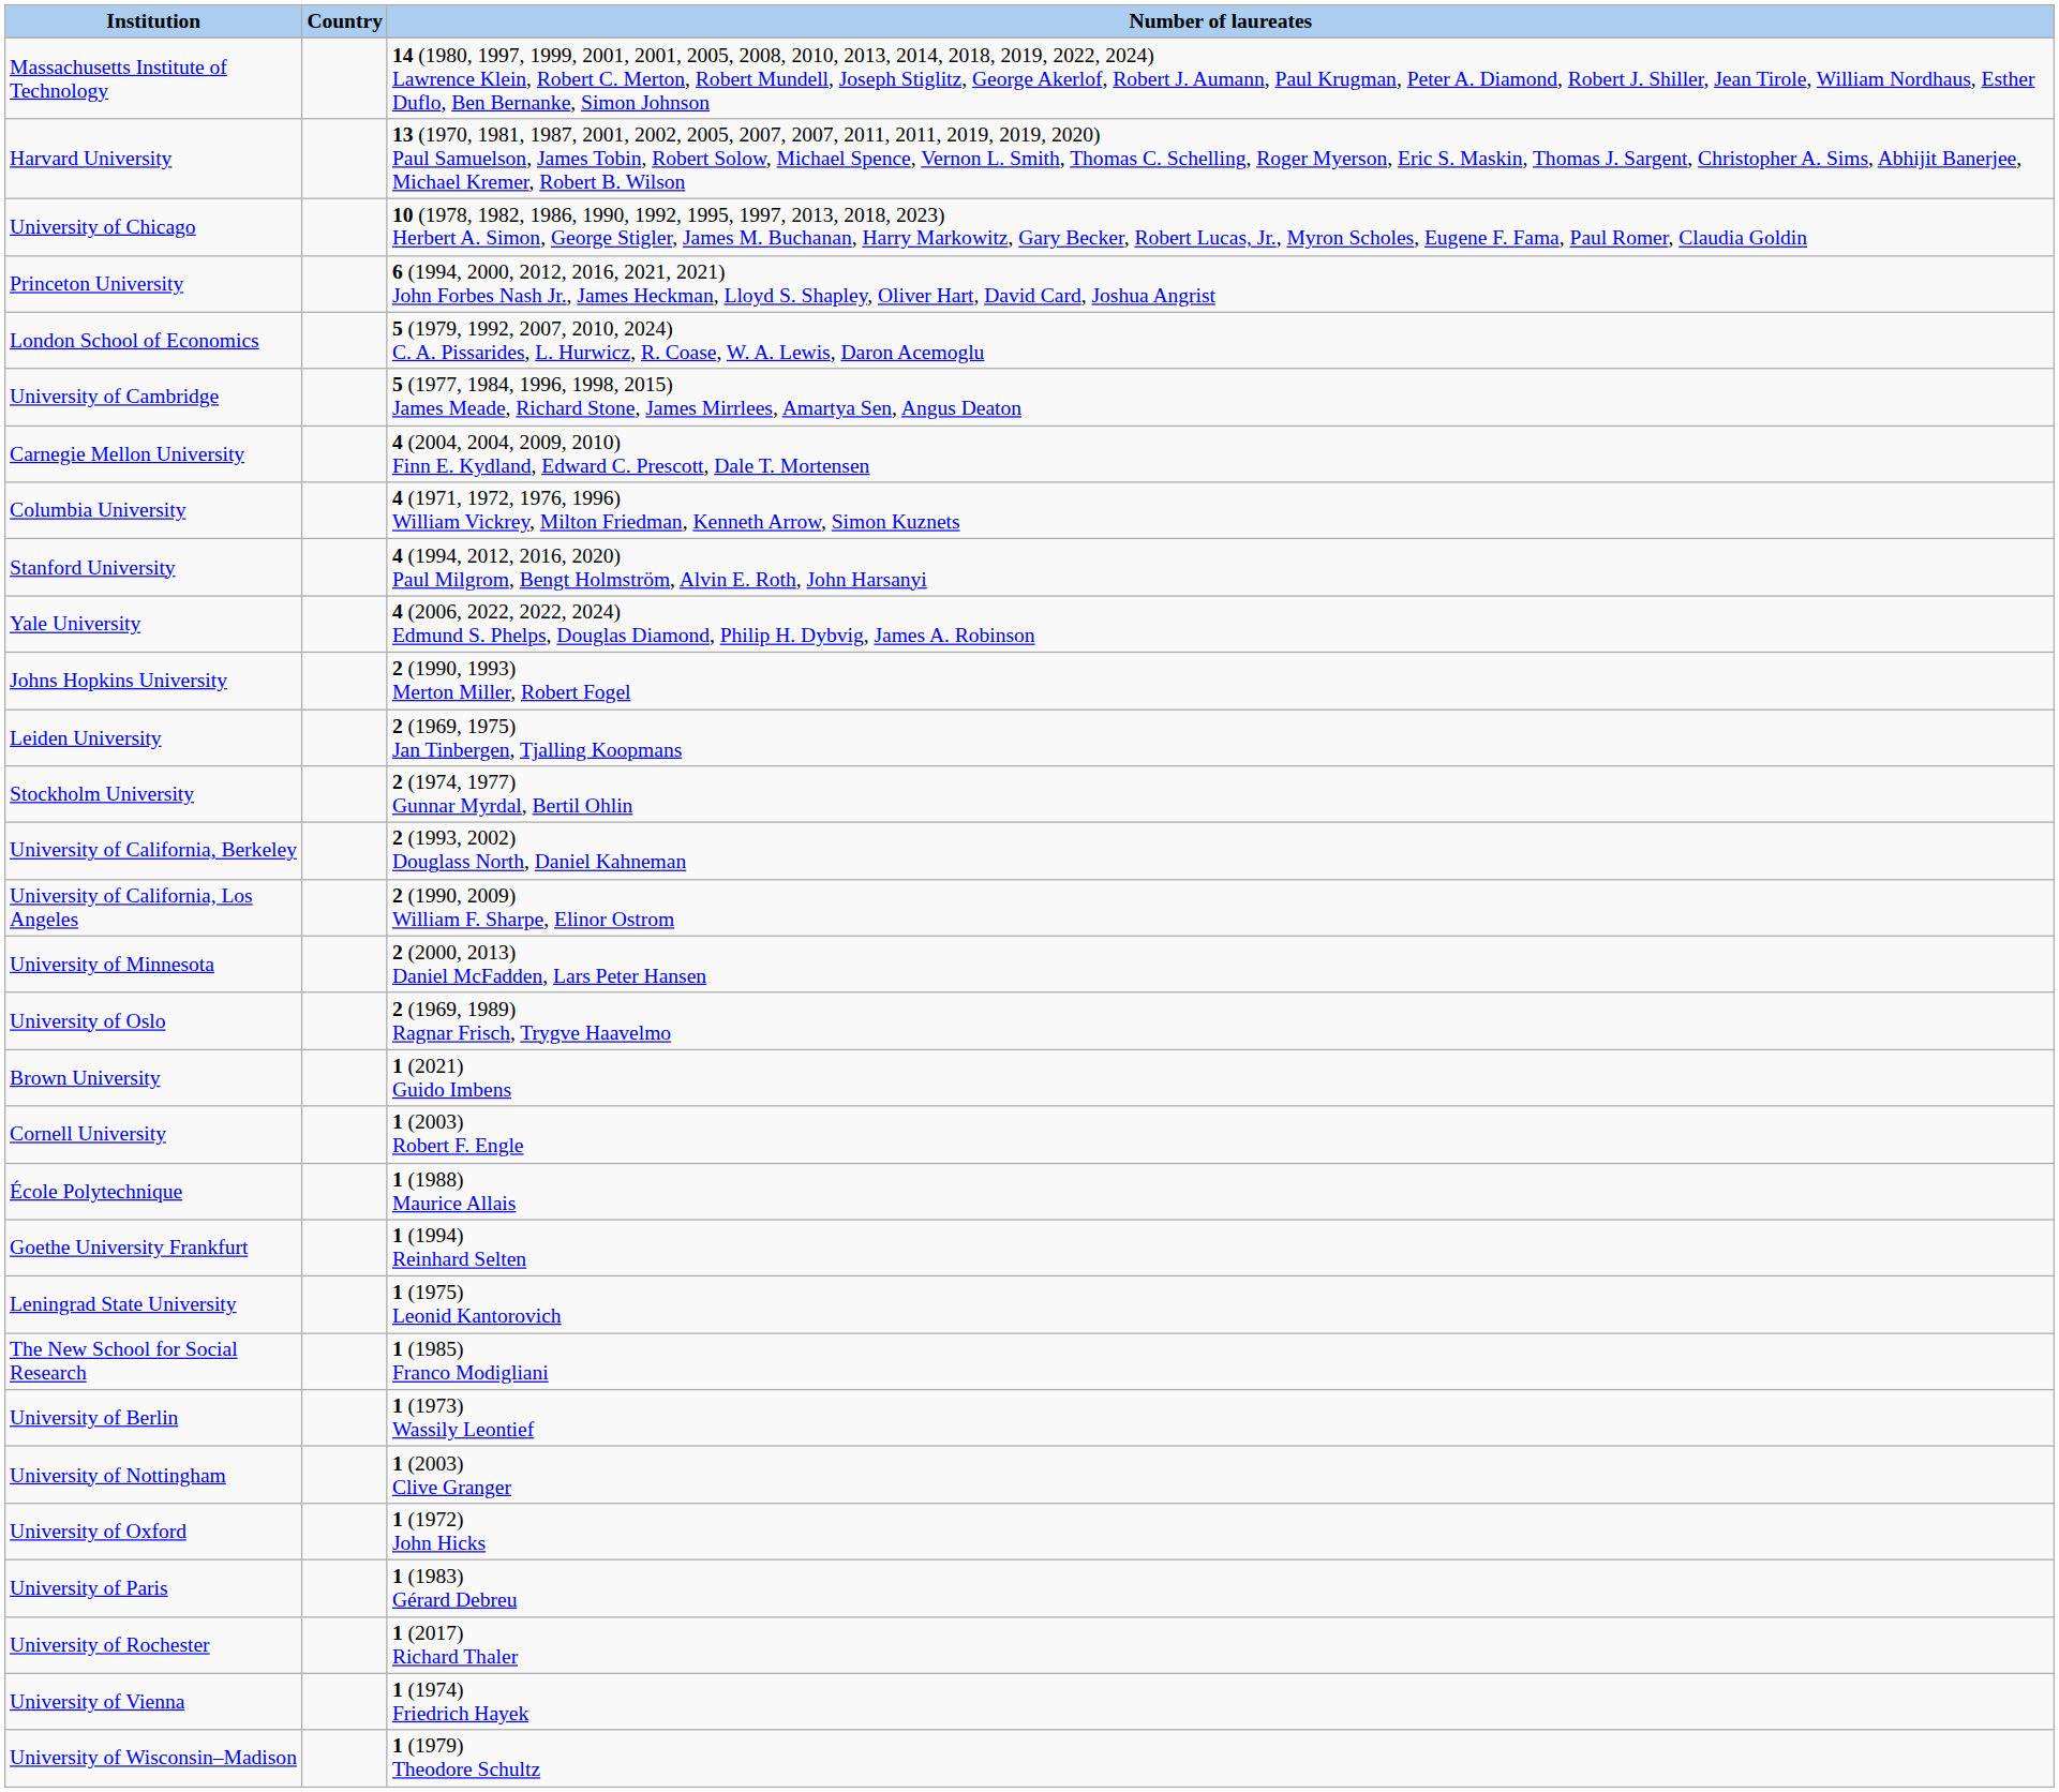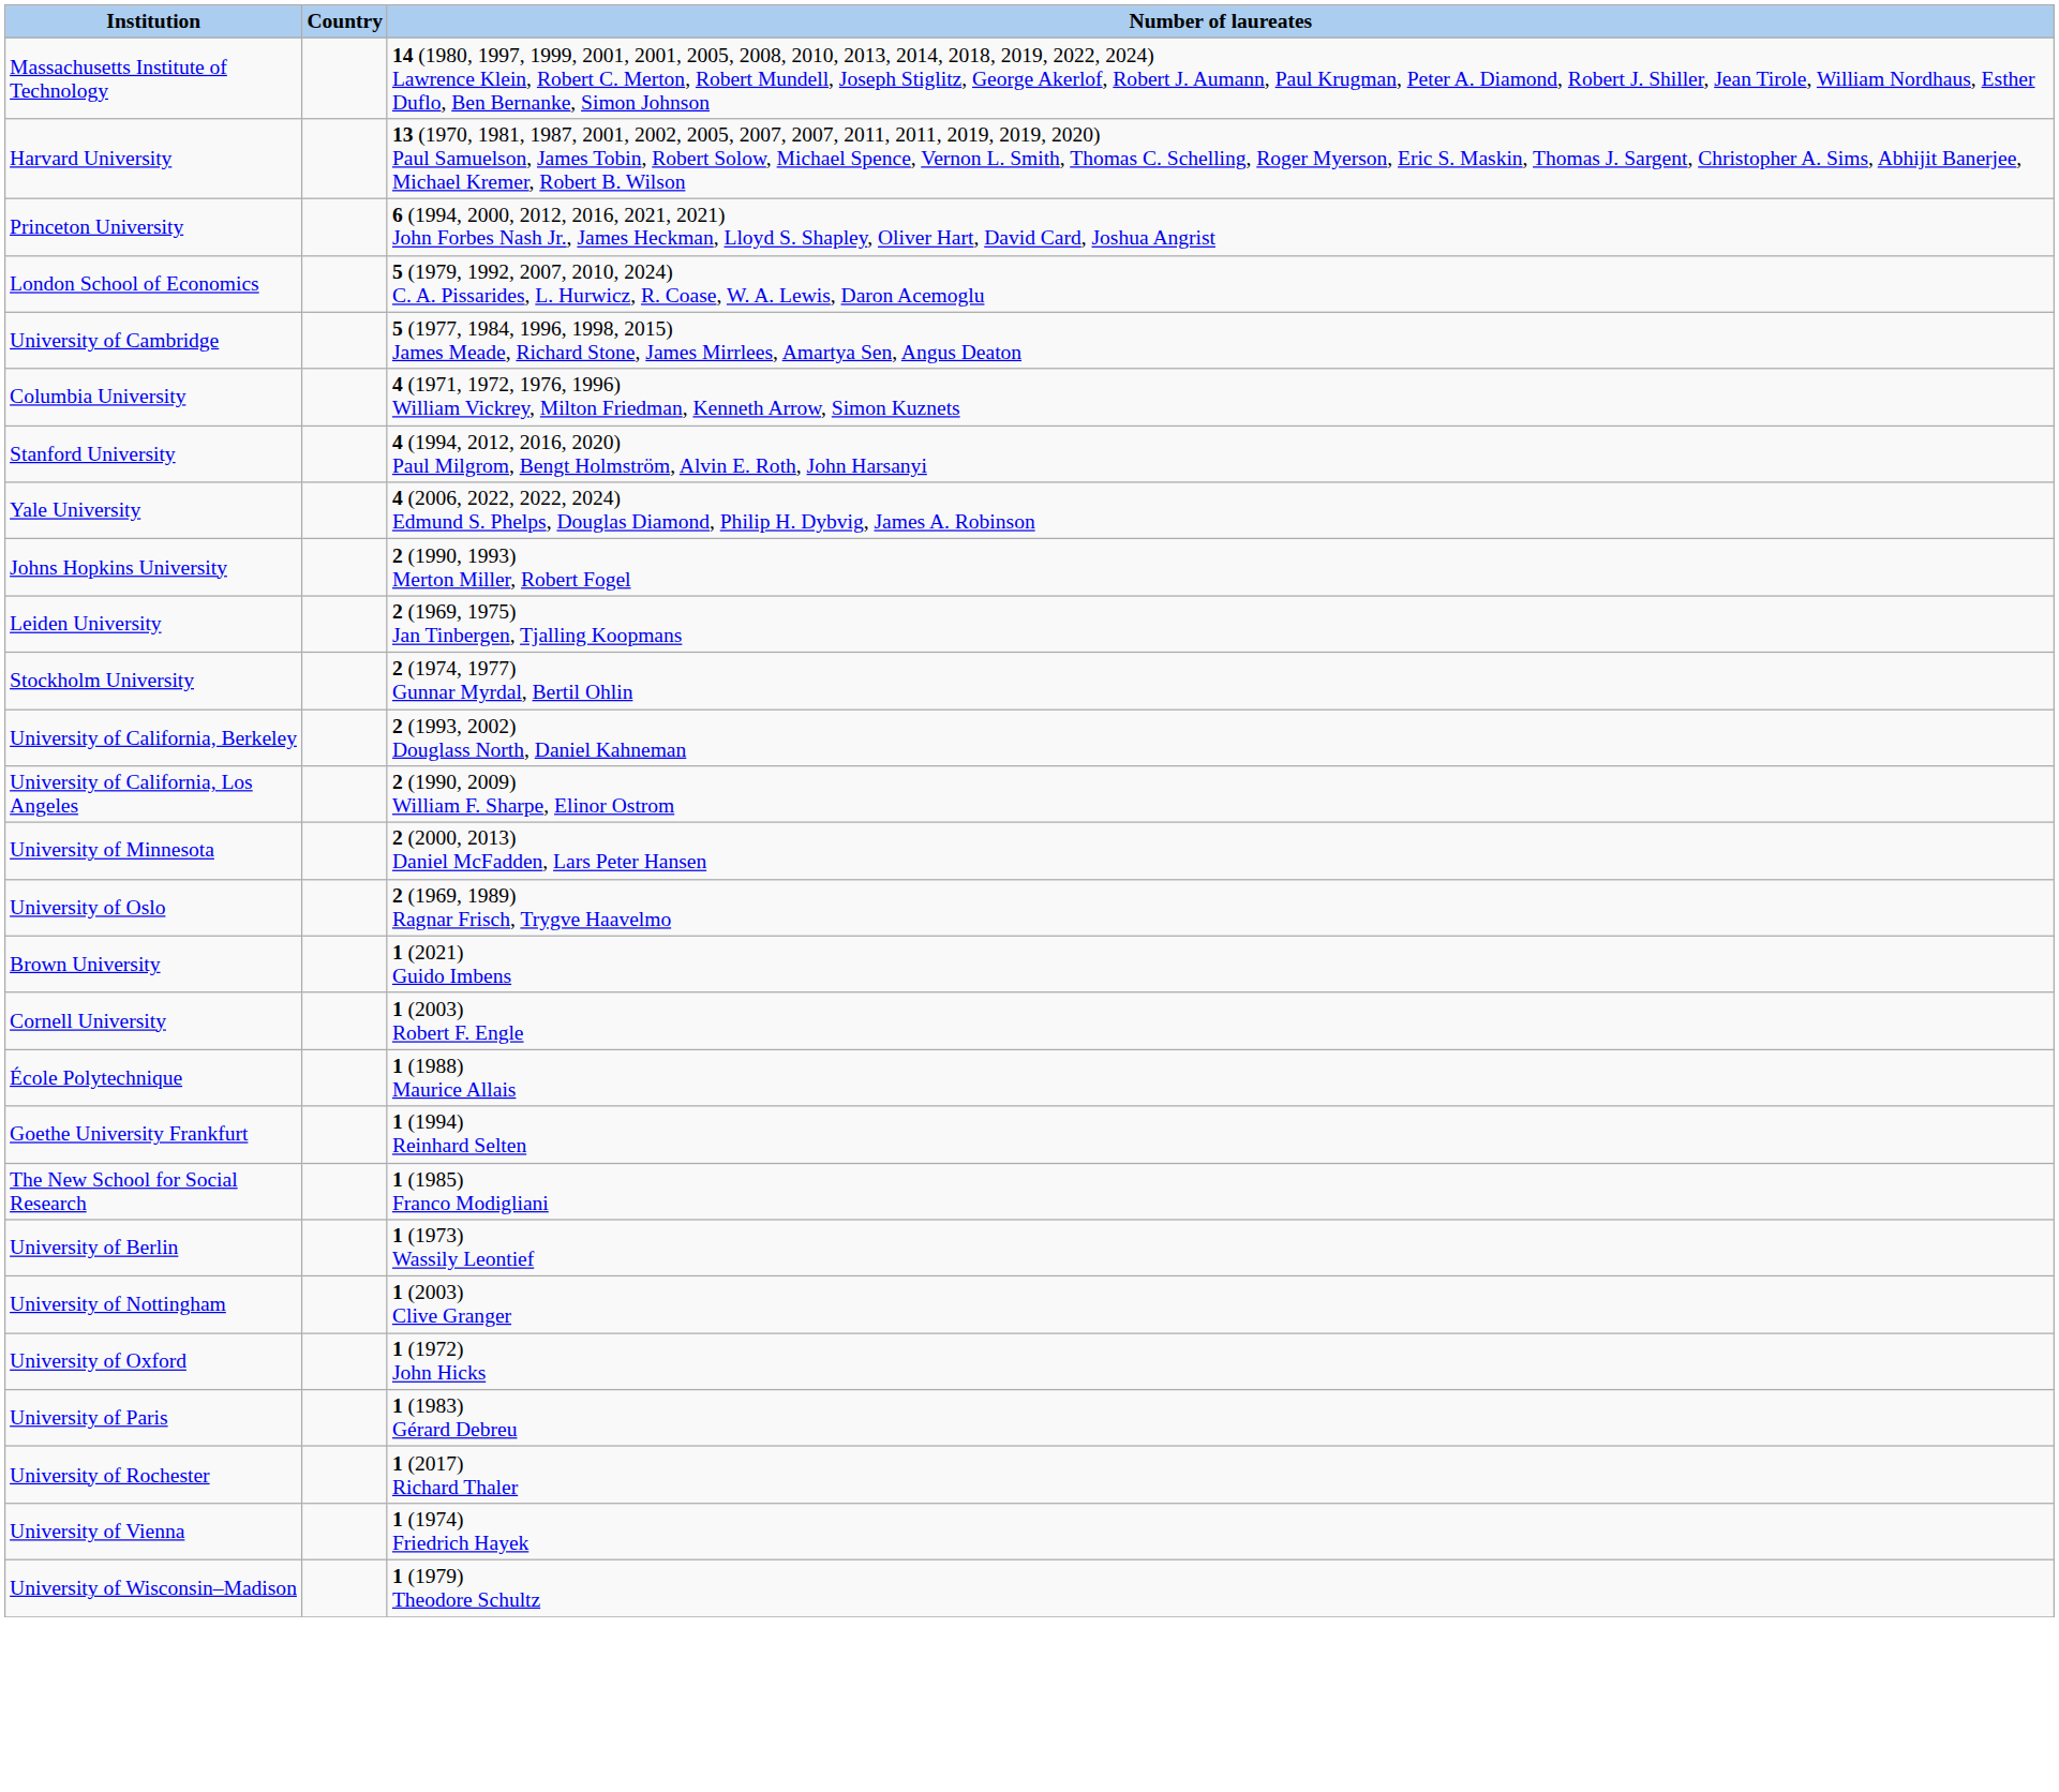- row: University of Chicago | 10 (1978, 1982, 1986, 1990, 1992, 1995, 1997, 2013, 2018, 2023) Herbert A. Simon, George Stigler, James M. Buchanan, Harry Markowitz, Gary Becker, Robert Lucas, Jr., Myron Scholes, Eugene F. Fama, Paul Romer, Claudia Goldin
- row: Carnegie Mellon University | 4 (2004, 2004, 2009, 2010) Finn E. Kydland, Edward C. Prescott, Dale T. Mortensen
- row: Leningrad State University | 1 (1975) Leonid Kantorovich
